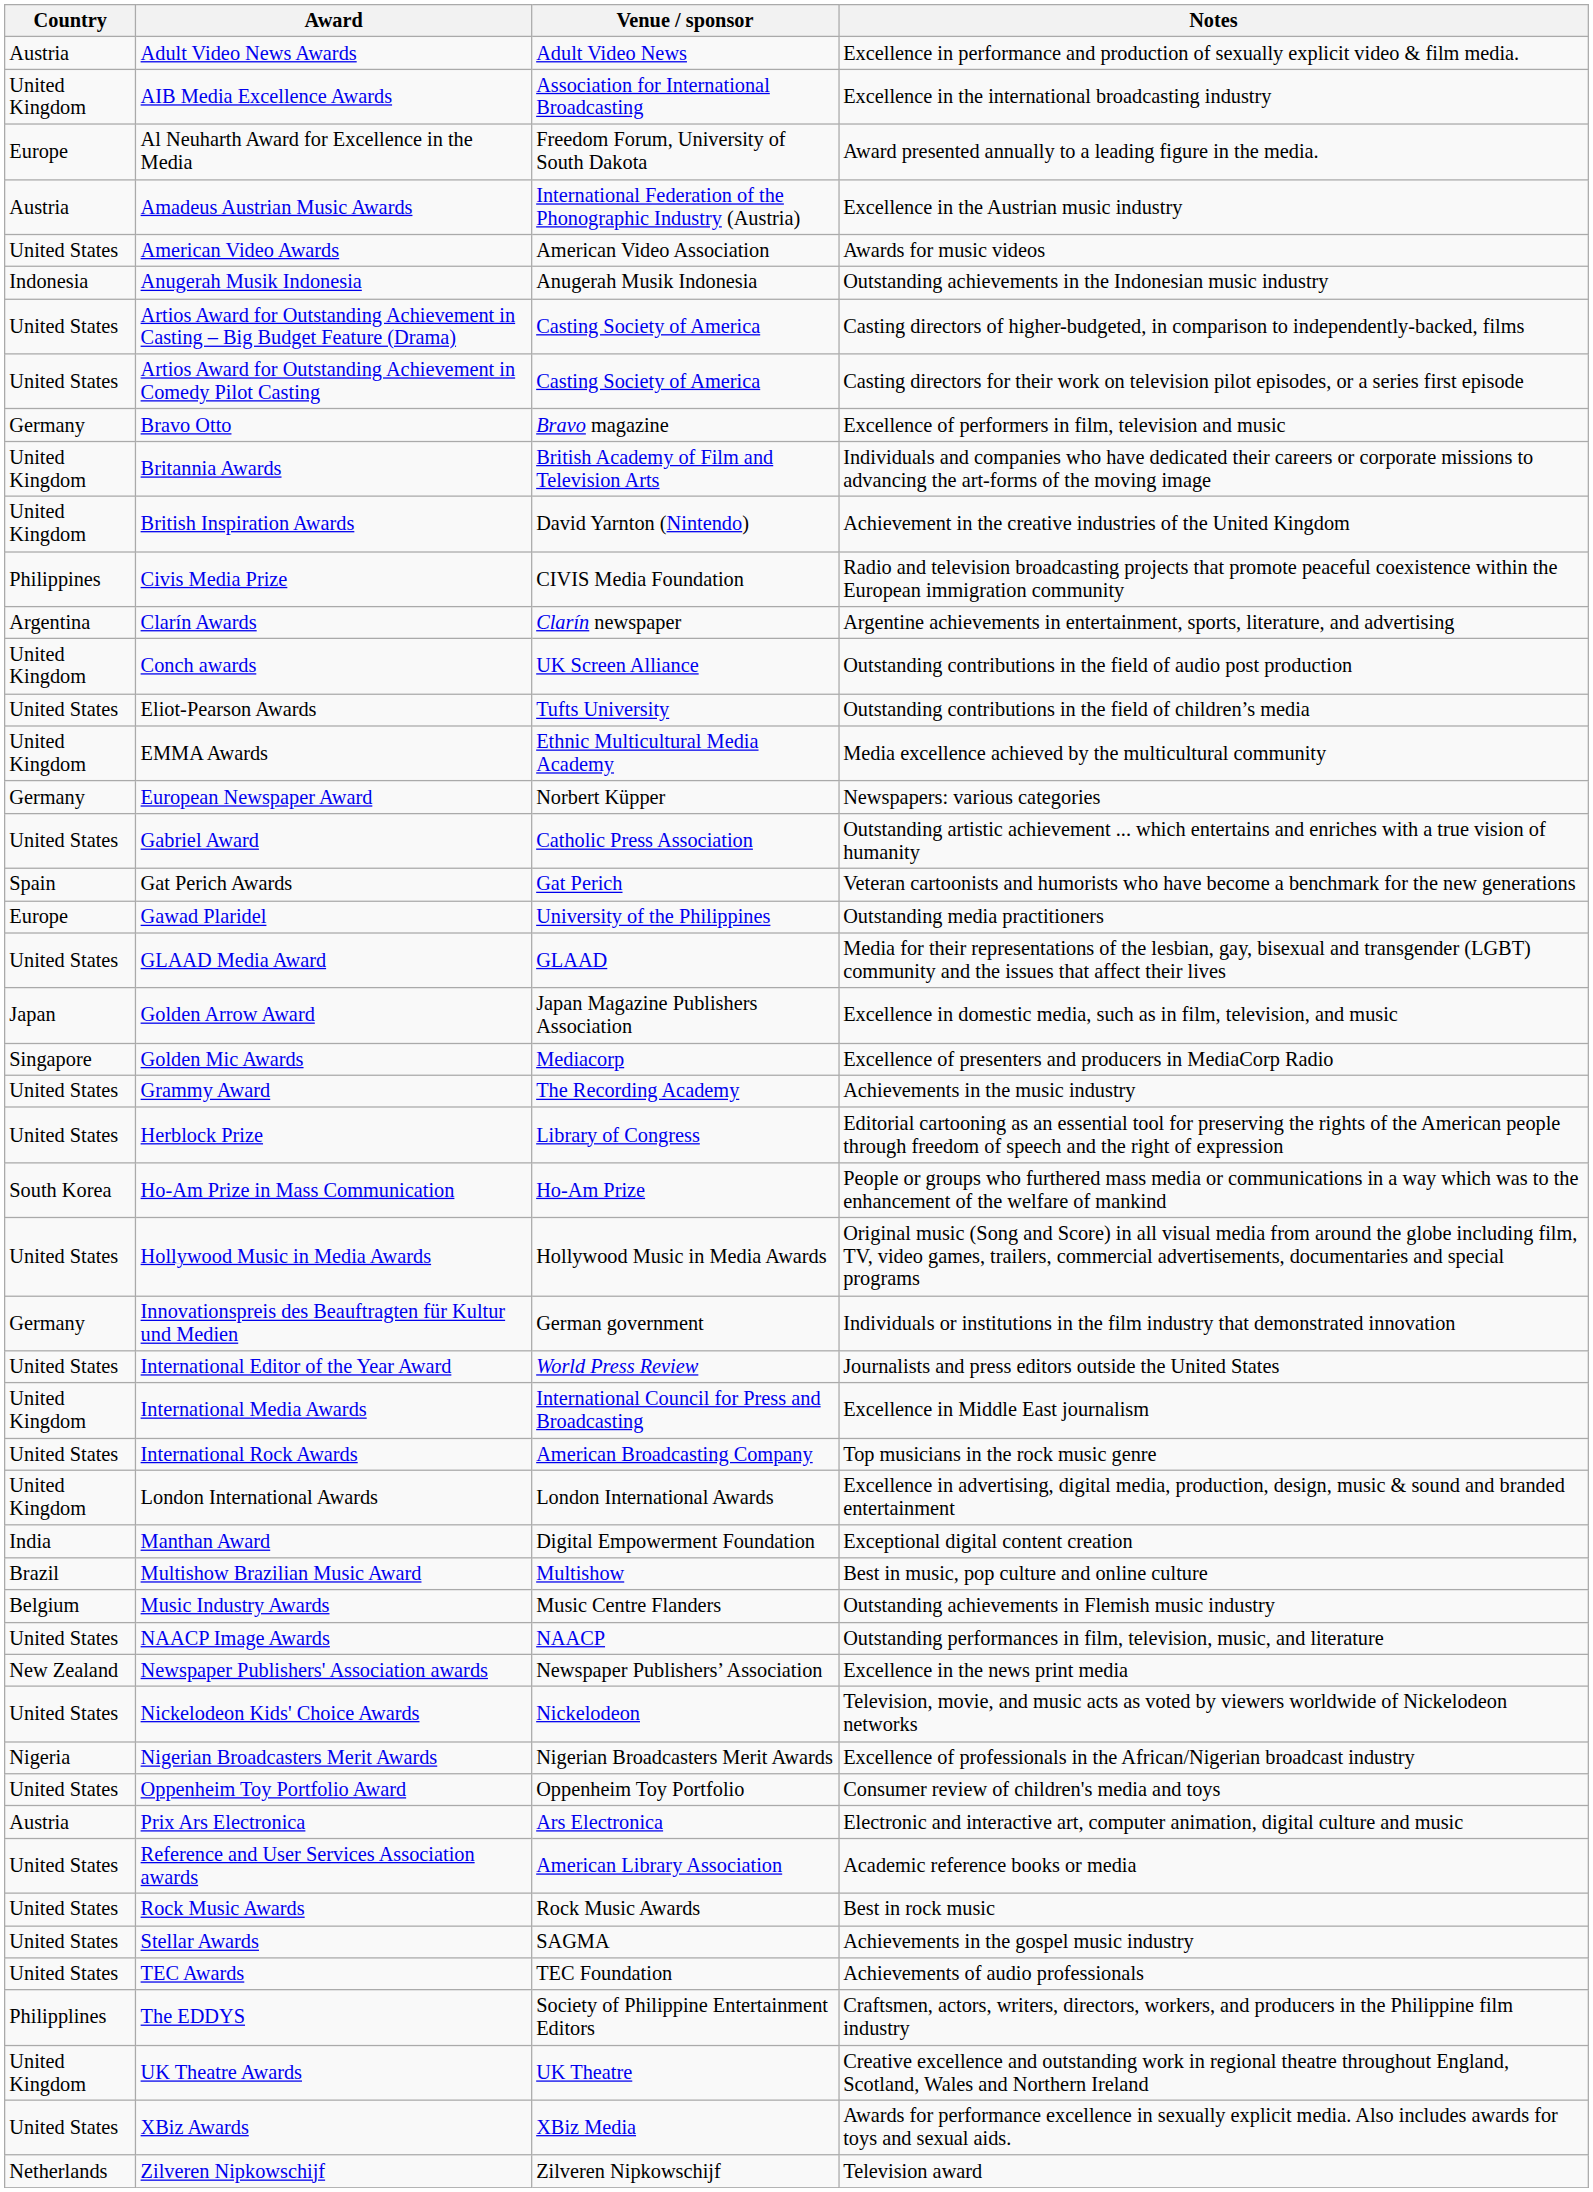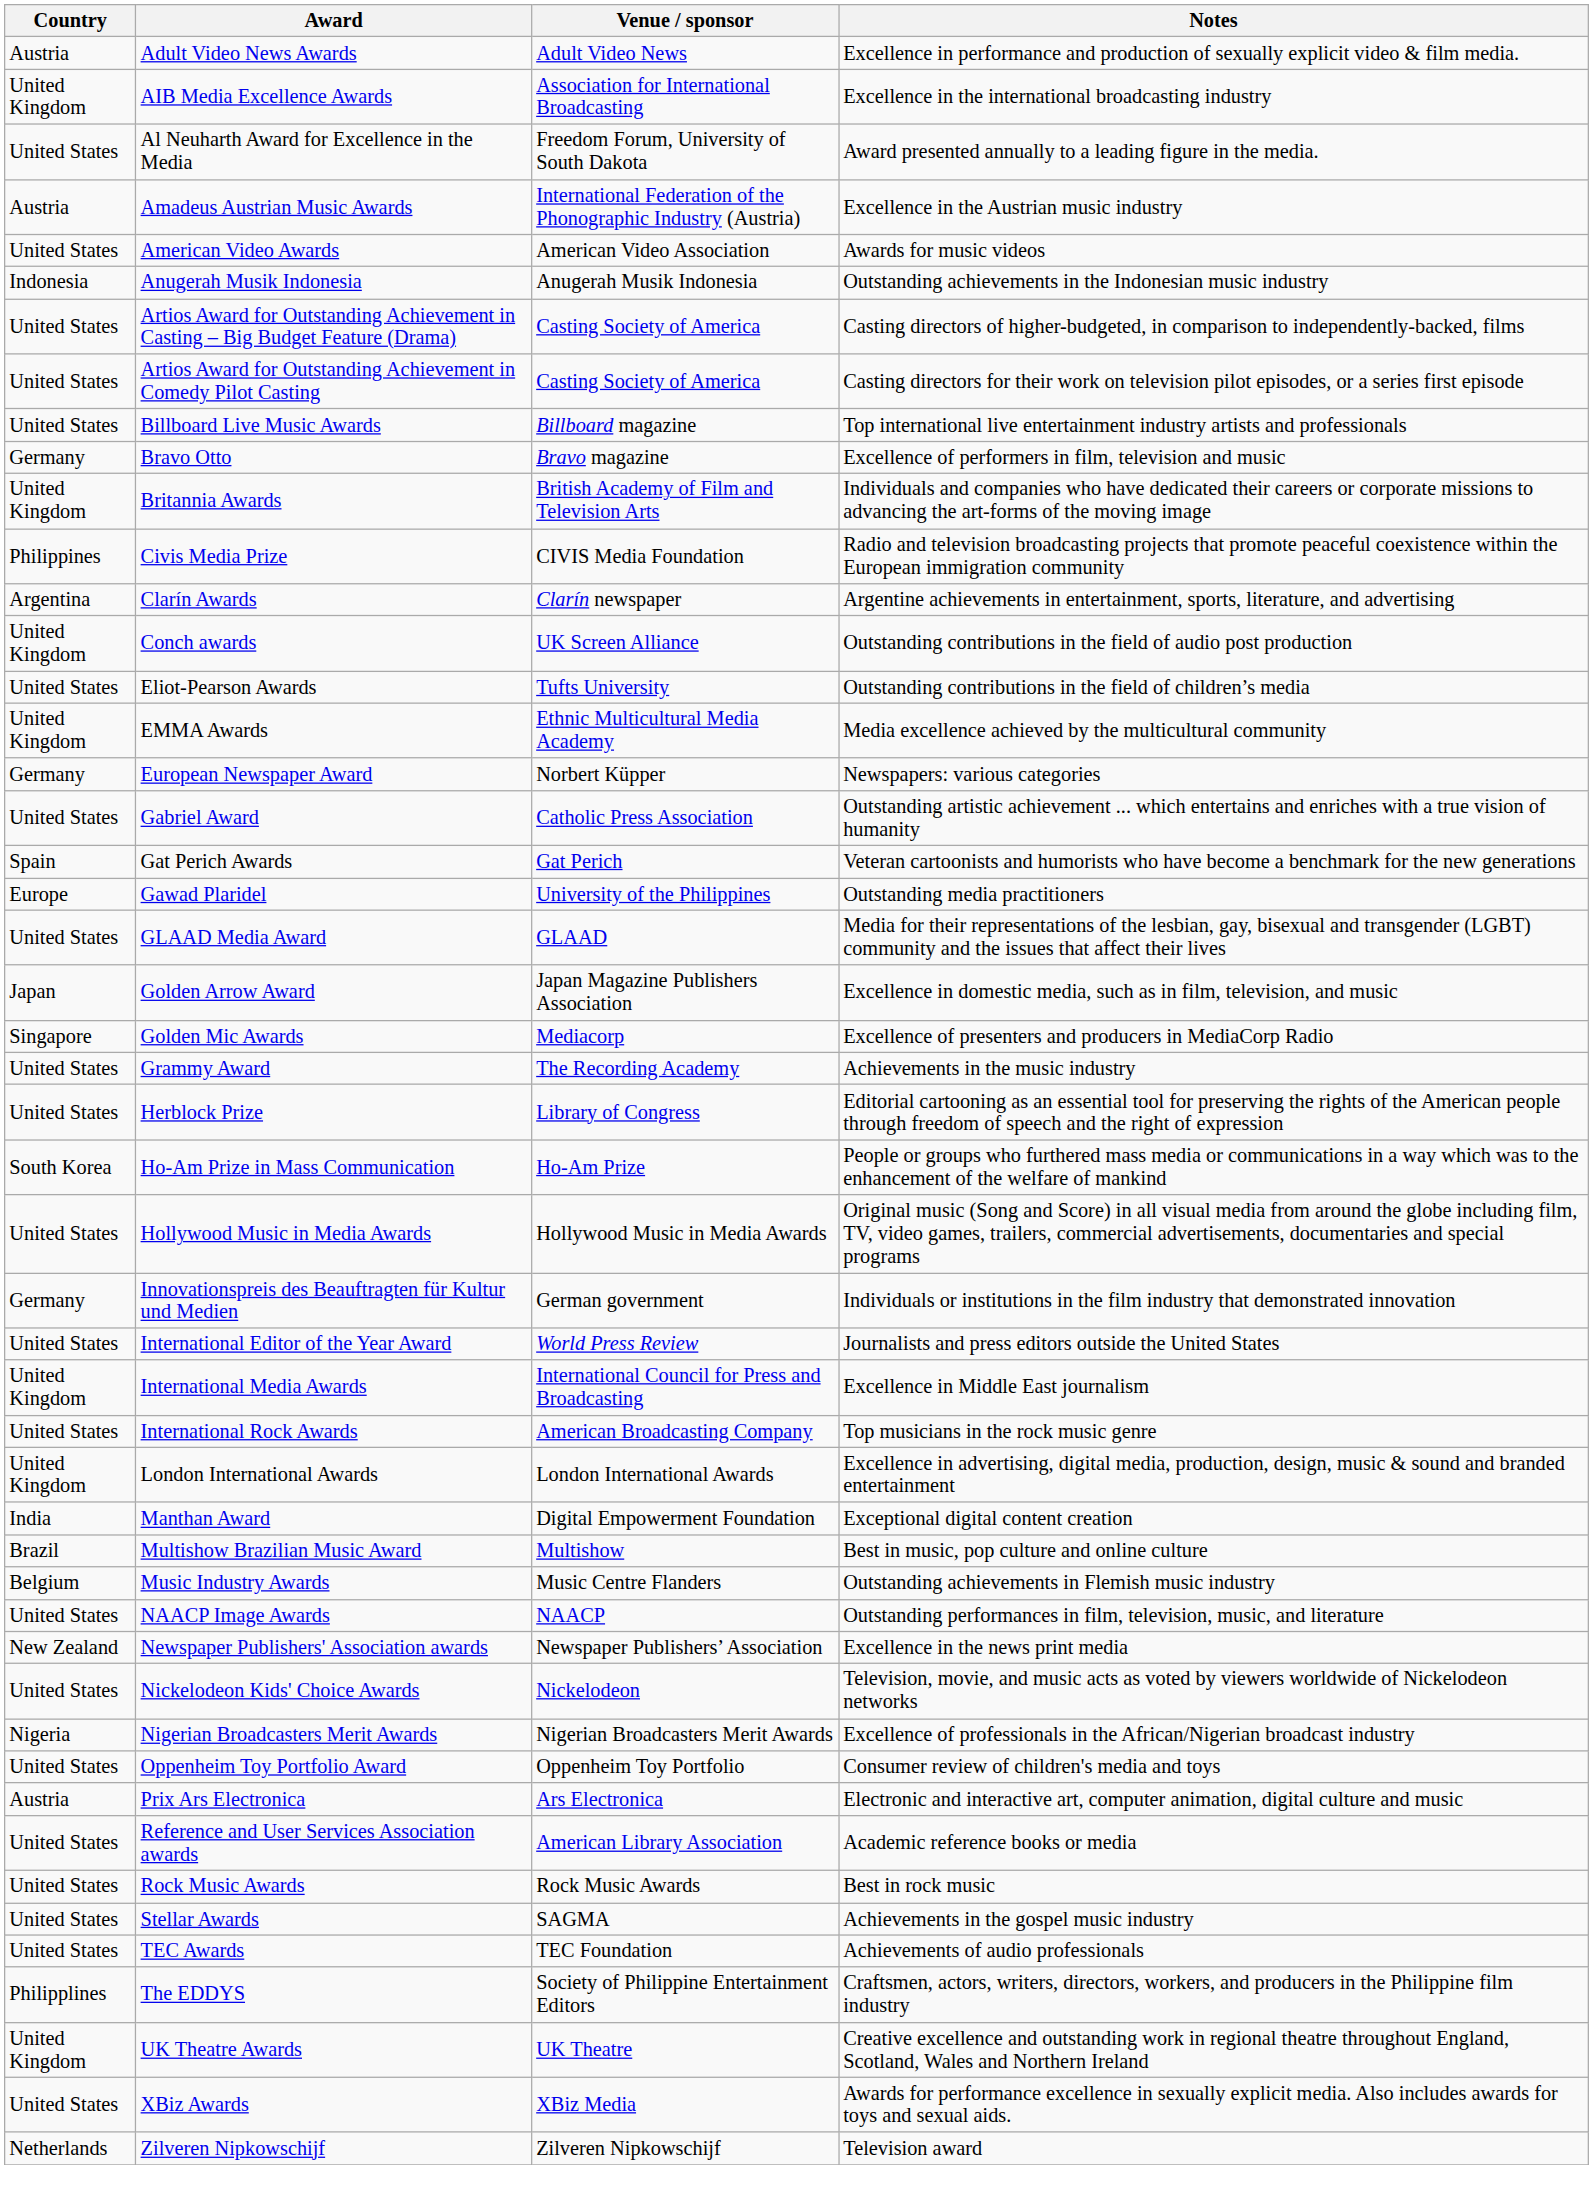Al Neuharth Award for Excellence in the Media | Country: Europe -> United States
+ row: United States | Billboard Live Music Awards | Billboard magazine | Top international live entertainment industry artists and professionals
- row: United Kingdom | British Inspiration Awards | David Yarnton (Nintendo) | Achievement in the creative industries of the United Kingdom
